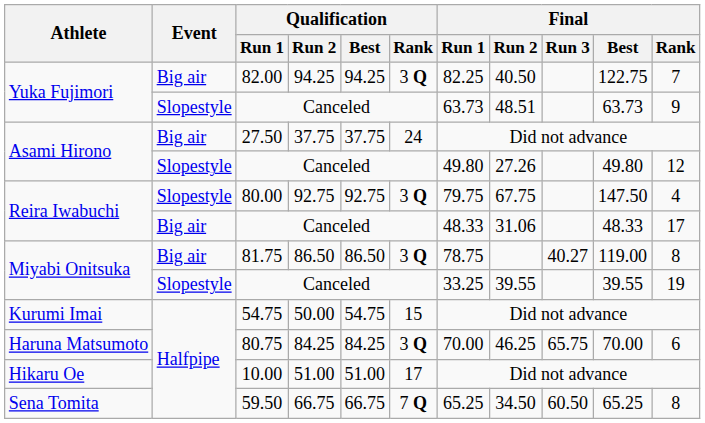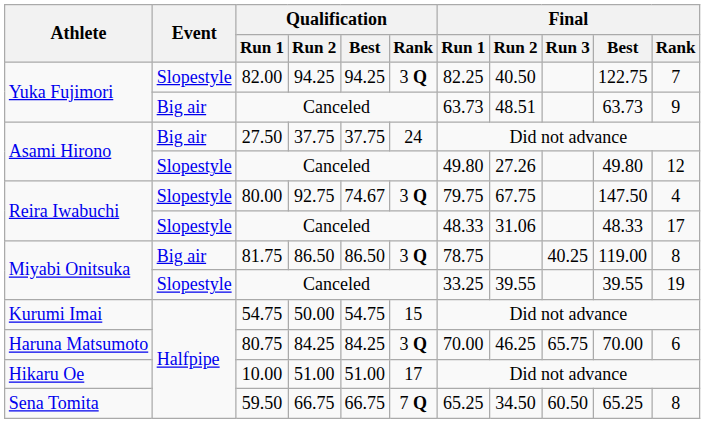82.00 | Event: Big air -> Slopestyle
Yuka Fujimori / Canceled | Event: Slopestyle -> Big air
80.00 | Qualification / Best: 92.75 -> 74.67
Reira Iwabuchi / Canceled | Event: Big air -> Slopestyle
81.75 | Final / Run 3: 40.27 -> 40.25
